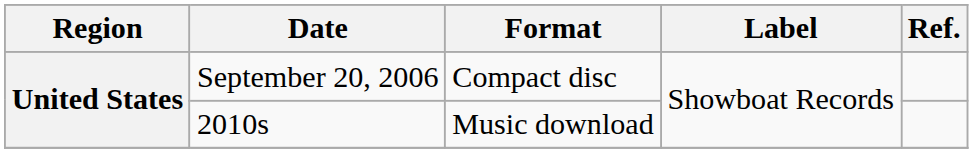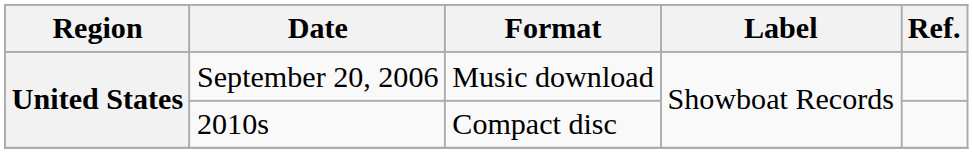September 20, 2006 | Format: Compact disc -> Music download
2010s | Format: Music download -> Compact disc
